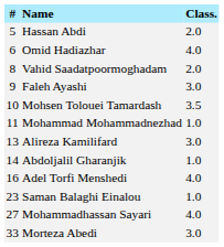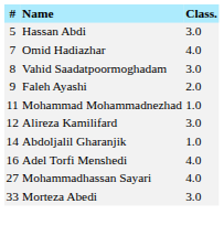Hassan Abdi | Class.: 2.0 -> 3.0
Omid Hadiazhar | #: 6 -> 7
Vahid Saadatpoormoghadam | Class.: 2.0 -> 3.0
Faleh Ayashi | Class.: 3.0 -> 2.0
- row: 10 | Mohsen Tolouei Tamardash | 3.5
Alireza Kamilifard | #: 13 -> 12
- row: 23 | Saman Balaghi Einalou | 1.0
